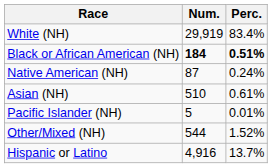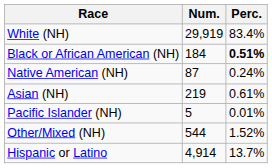Black or African American (NH) | Num.: bold -> normal
Asian (NH) | Num.: 510 -> 219
Hispanic or Latino | Num.: 4,916 -> 4,914
